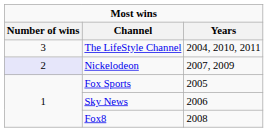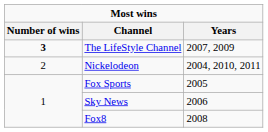The LifeStyle Channel | Number of wins: normal -> bold
The LifeStyle Channel | Years: 2004, 2010, 2011 -> 2007, 2009
Nickelodeon | Number of wins: lavender background -> no background
Nickelodeon | Years: 2007, 2009 -> 2004, 2010, 2011
